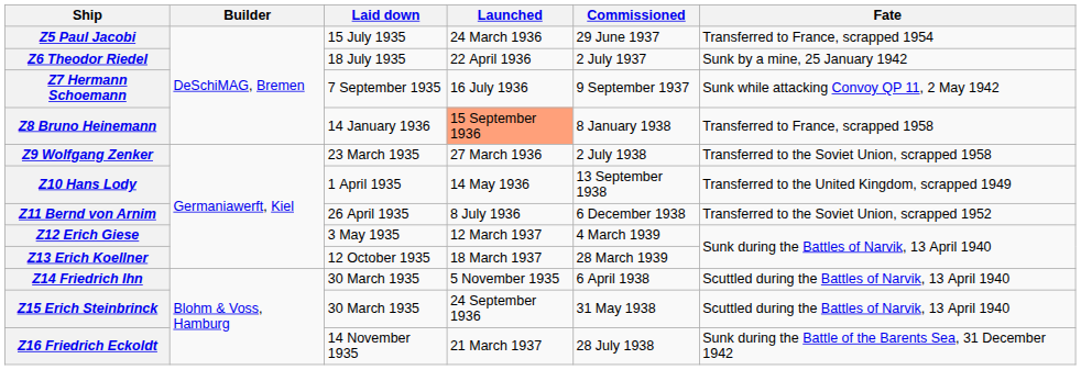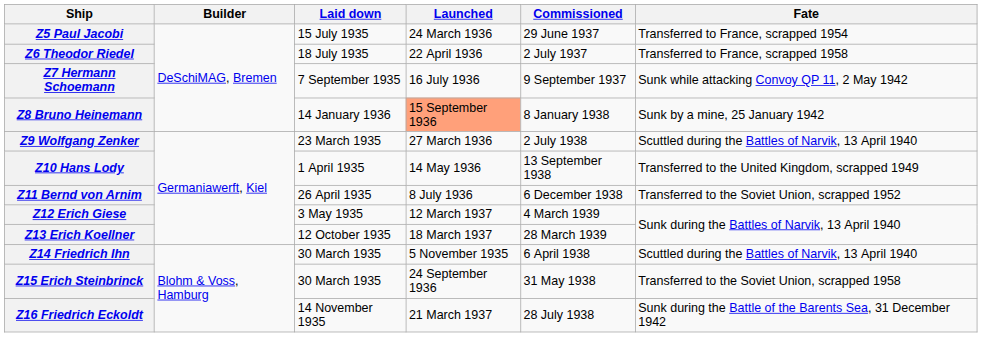Z6 Theodor Riedel | Fate: Sunk by a mine, 25 January 1942 -> Transferred to France, scrapped 1958
Z8 Bruno Heinemann | Fate: Transferred to France, scrapped 1958 -> Sunk by a mine, 25 January 1942
Z9 Wolfgang Zenker | Fate: Transferred to the Soviet Union, scrapped 1958 -> Scuttled during the Battles of Narvik, 13 April 1940
Z15 Erich Steinbrinck | Fate: Scuttled during the Battles of Narvik, 13 April 1940 -> Transferred to the Soviet Union, scrapped 1958
